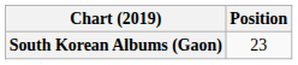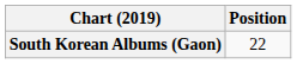South Korean Albums (Gaon) | Position: 23 -> 22
